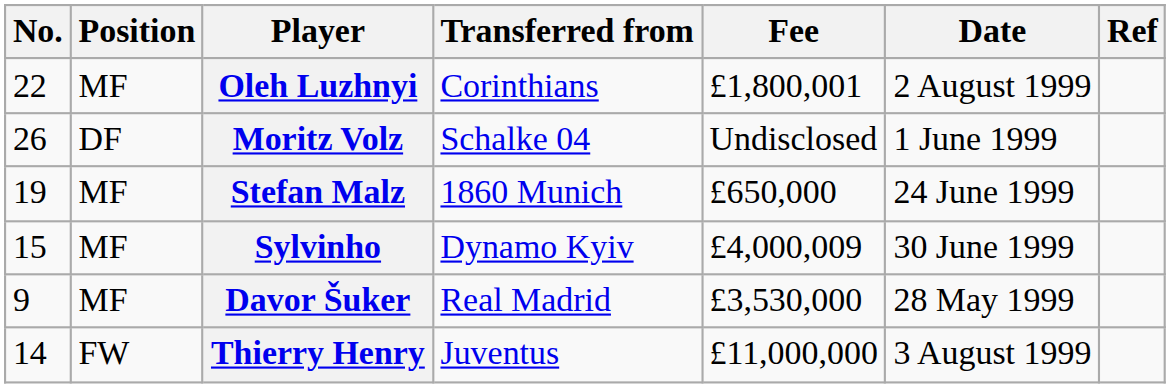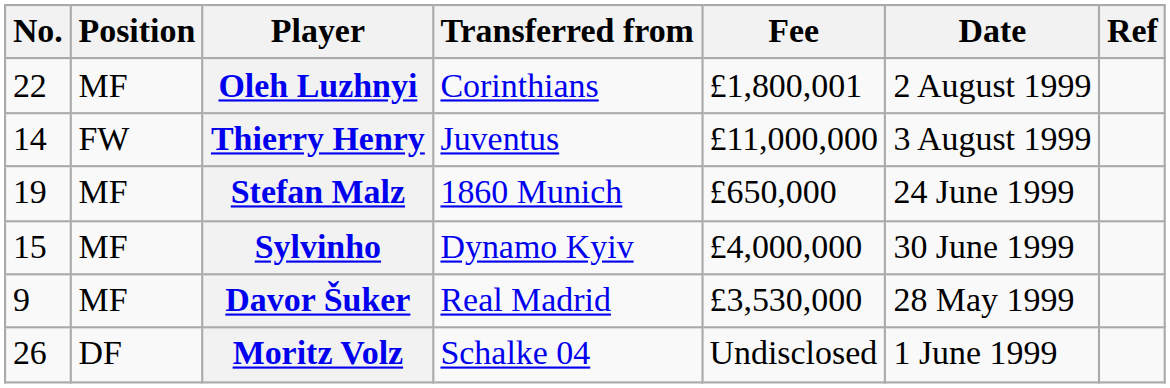rows swapped: Moritz Volz <-> Thierry Henry
Sylvinho | Fee: £4,000,009 -> £4,000,000
